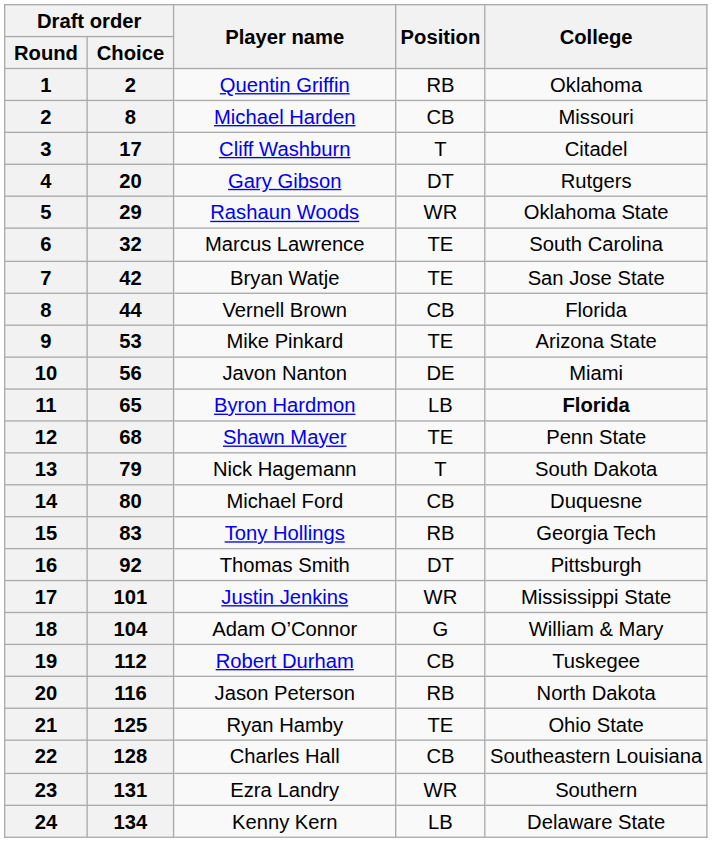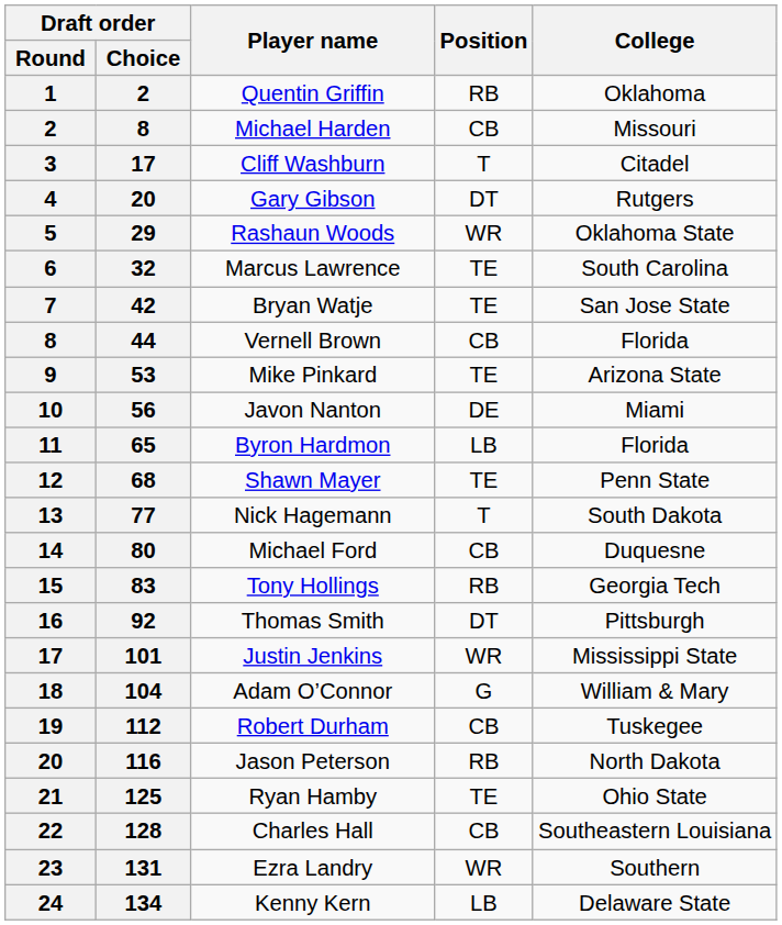Byron Hardmon | College: bold -> normal
Nick Hagemann | Draft order / Choice: 79 -> 77
